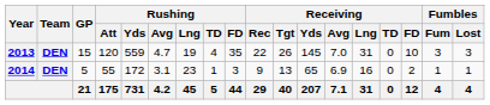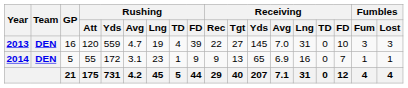2013 | GP: 15 -> 16
2013 | Rushing / FD: 35 -> 39
2013 | Receiving / Tgt: 26 -> 27
2014 | Rushing / FD: 3 -> 9
2014 | Receiving / FD: 2 -> 7
